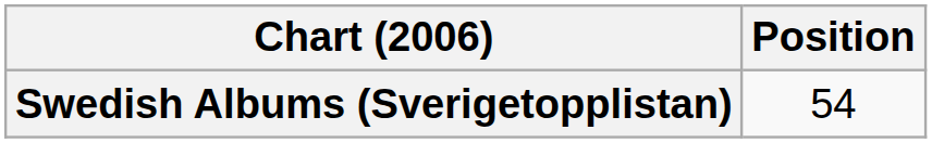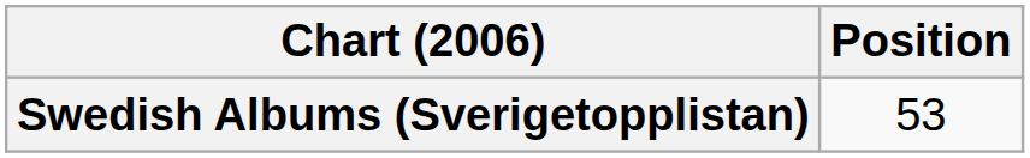Swedish Albums (Sverigetopplistan) | Position: 54 -> 53
